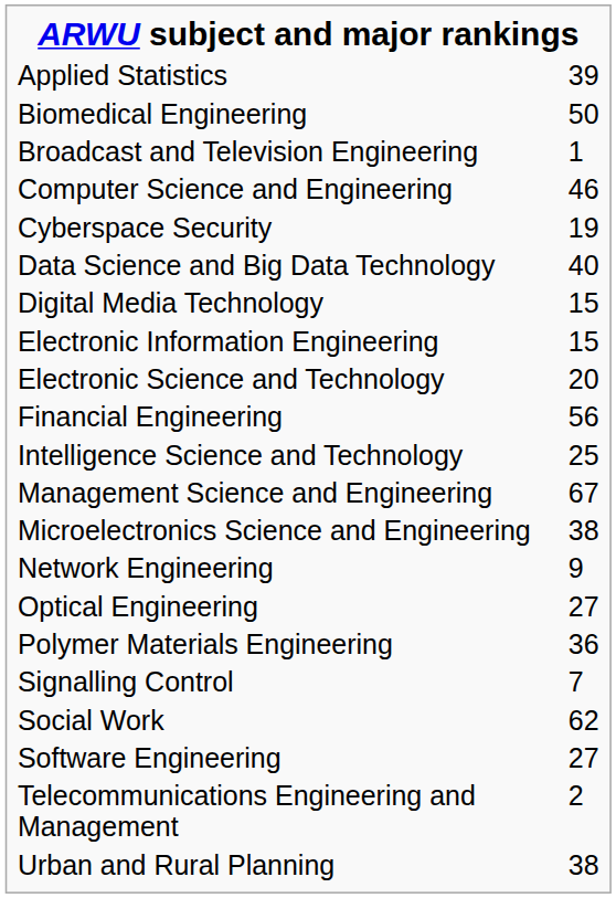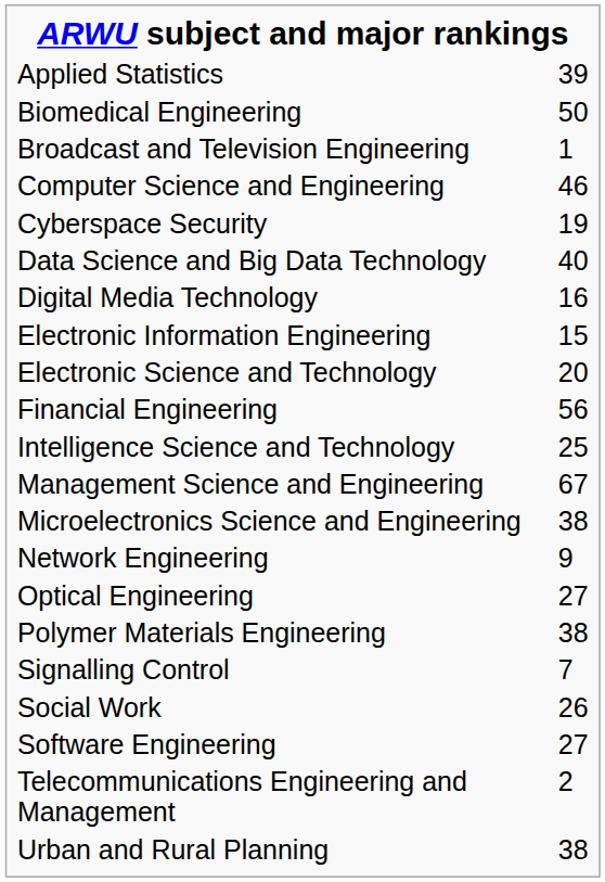Digital Media Technology | column 2: 15 -> 16
Polymer Materials Engineering | column 2: 36 -> 38
Social Work | column 2: 62 -> 26
